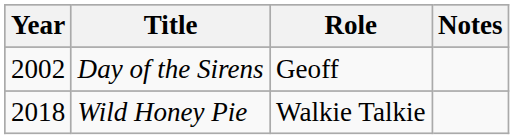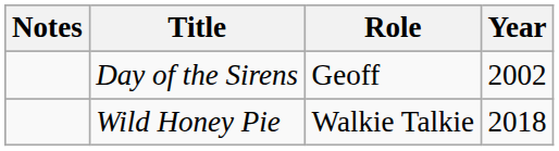columns swapped: Year <-> Notes
